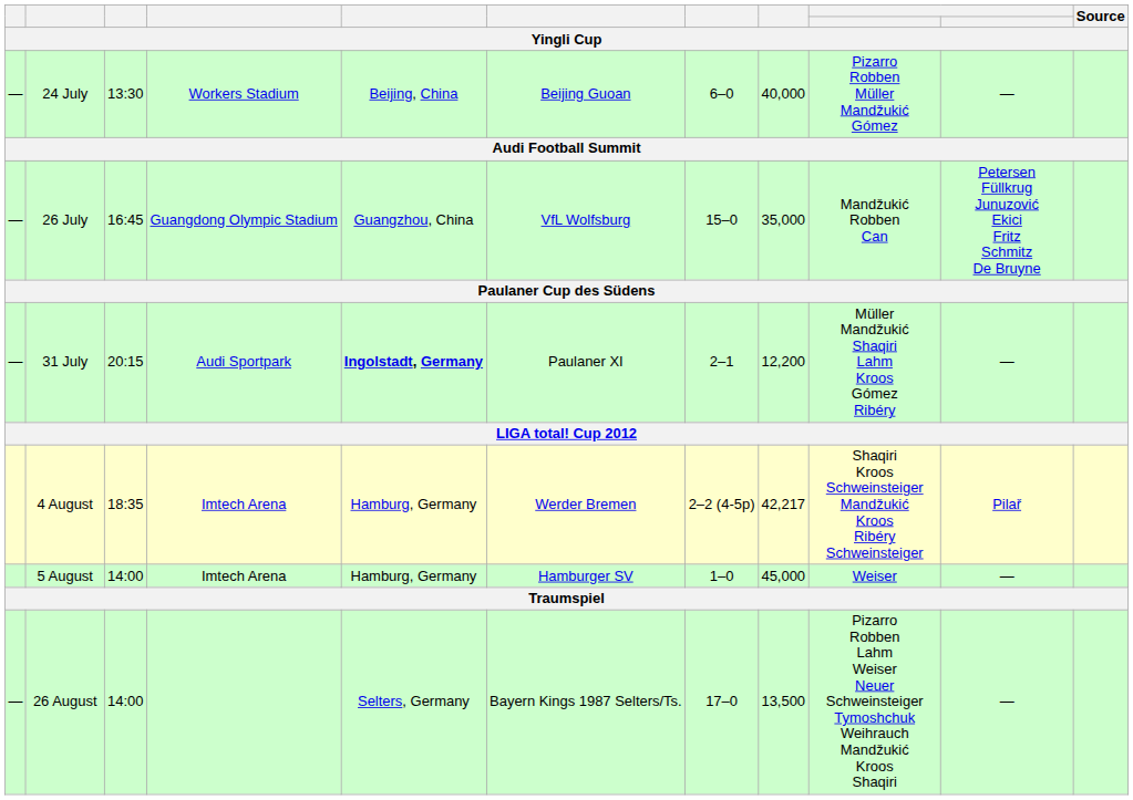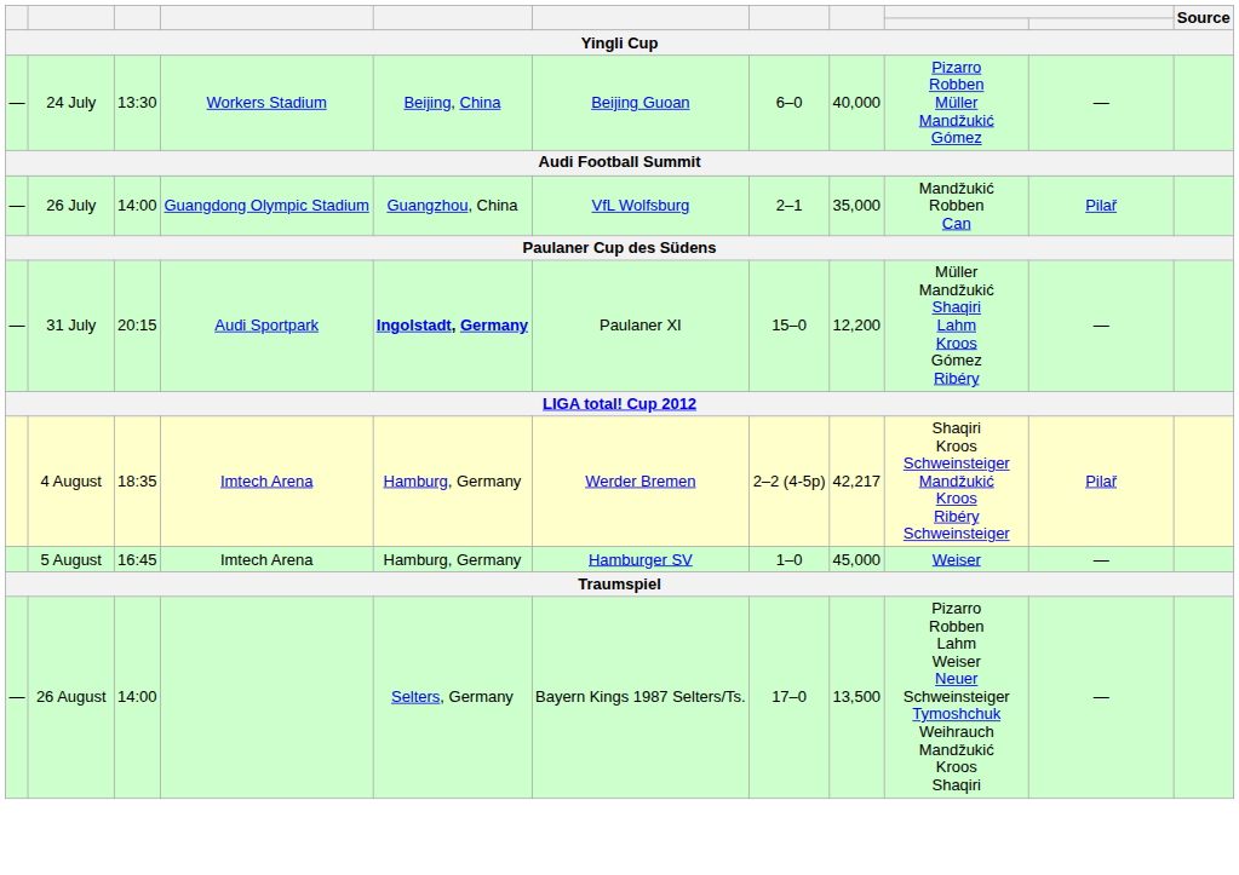26 July | column 3: 16:45 -> 14:00
26 July | column 7: 15–0 -> 2–1
26 July | column 10: Petersen Füllkrug Junuzović Ekici Fritz Schmitz De Bruyne -> Pilař
31 July | column 7: 2–1 -> 15–0
5 August | column 3: 14:00 -> 16:45
